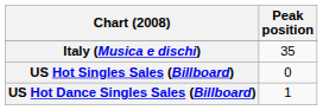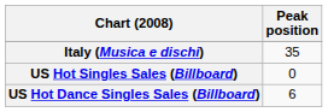US Hot Dance Singles Sales (Billboard) | Peak position: 1 -> 6
